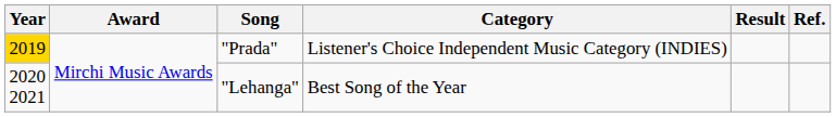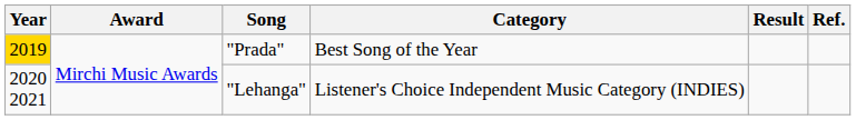"Prada" | Category: Listener's Choice Independent Music Category (INDIES) -> Best Song of the Year
"Lehanga" | Category: Best Song of the Year -> Listener's Choice Independent Music Category (INDIES)
